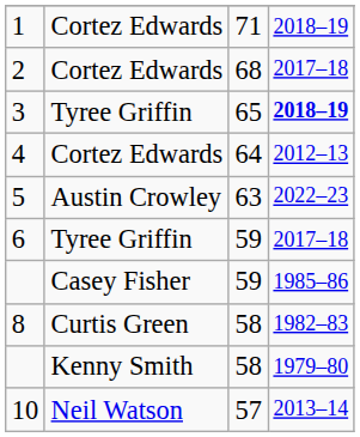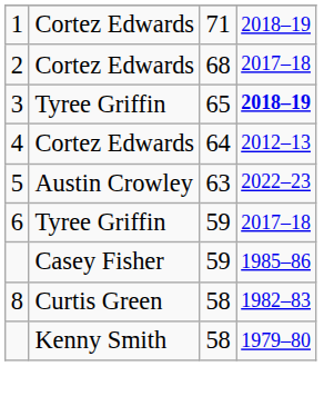- row: 10 | Neil Watson | 57 | 2013–14
